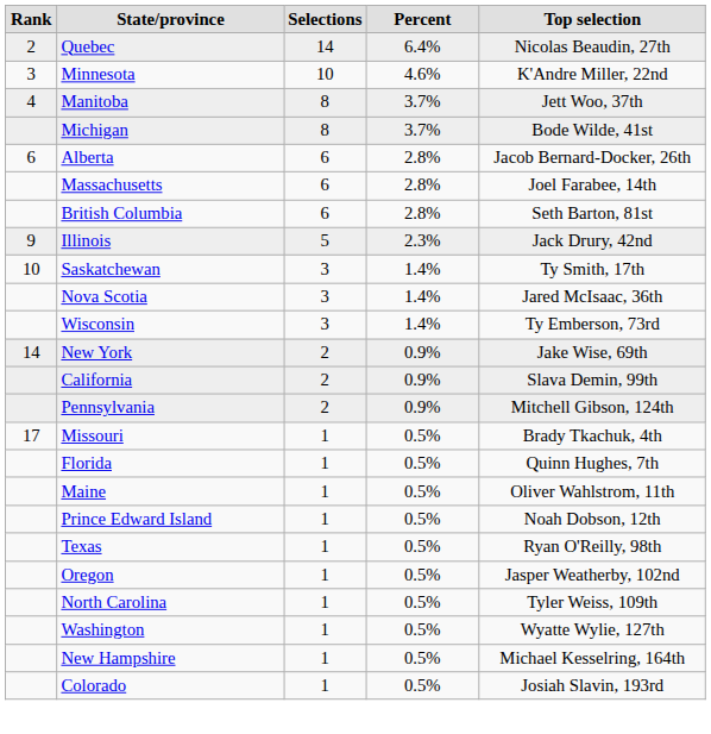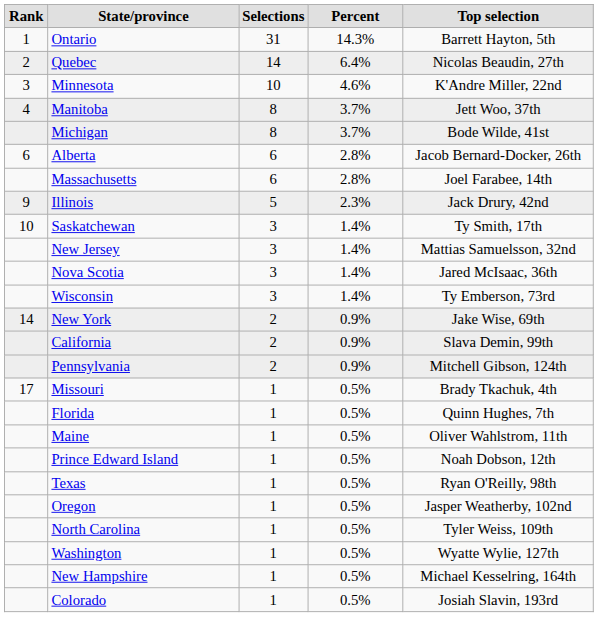+ row: 1 | Ontario | 31 | 14.3% | Barrett Hayton, 5th
- row: British Columbia | 6 | 2.8% | Seth Barton, 81st
+ row: New Jersey | 3 | 1.4% | Mattias Samuelsson, 32nd
